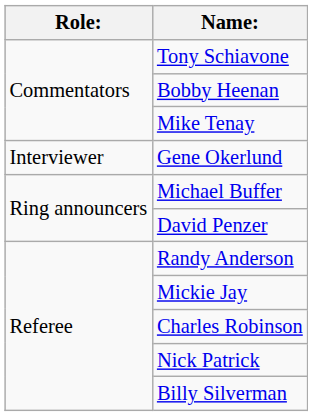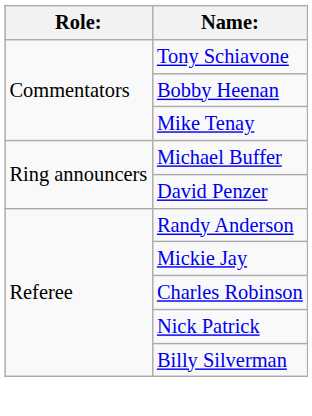- row: Interviewer | Gene Okerlund
